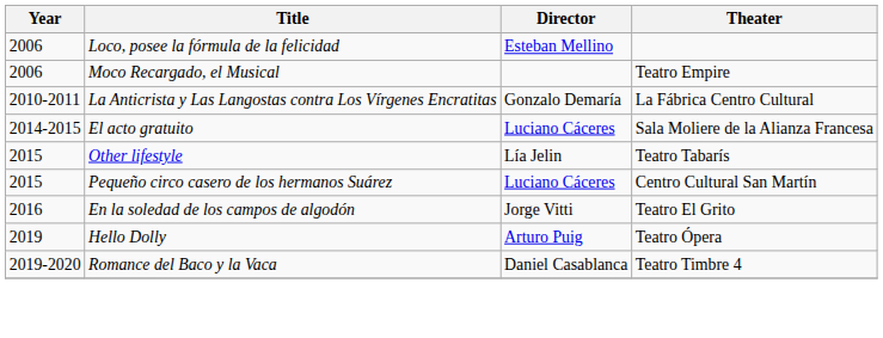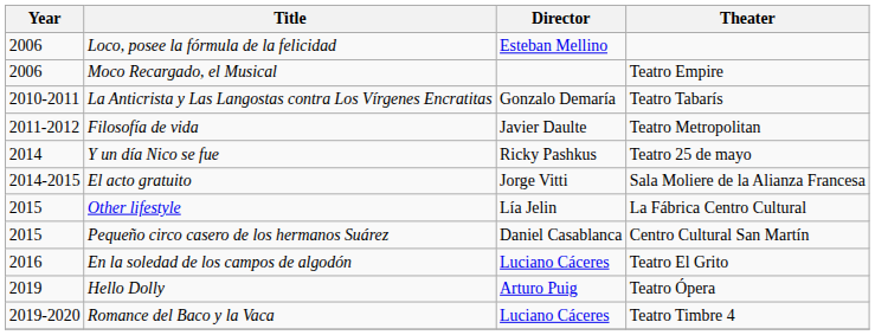La Anticrista y Las Langostas contra Los Vírgenes Encratitas | Theater: La Fábrica Centro Cultural -> Teatro Tabarís
+ row: 2011-2012 | Filosofía de vida | Javier Daulte | Teatro Metropolitan
+ row: 2014 | Y un día Nico se fue | Ricky Pashkus | Teatro 25 de mayo
El acto gratuito | Director: Luciano Cáceres -> Jorge Vitti
Other lifestyle | Theater: Teatro Tabarís -> La Fábrica Centro Cultural
Pequeño circo casero de los hermanos Suárez | Director: Luciano Cáceres -> Daniel Casablanca
En la soledad de los campos de algodón | Director: Jorge Vitti -> Luciano Cáceres
Romance del Baco y la Vaca | Director: Daniel Casablanca -> Luciano Cáceres
